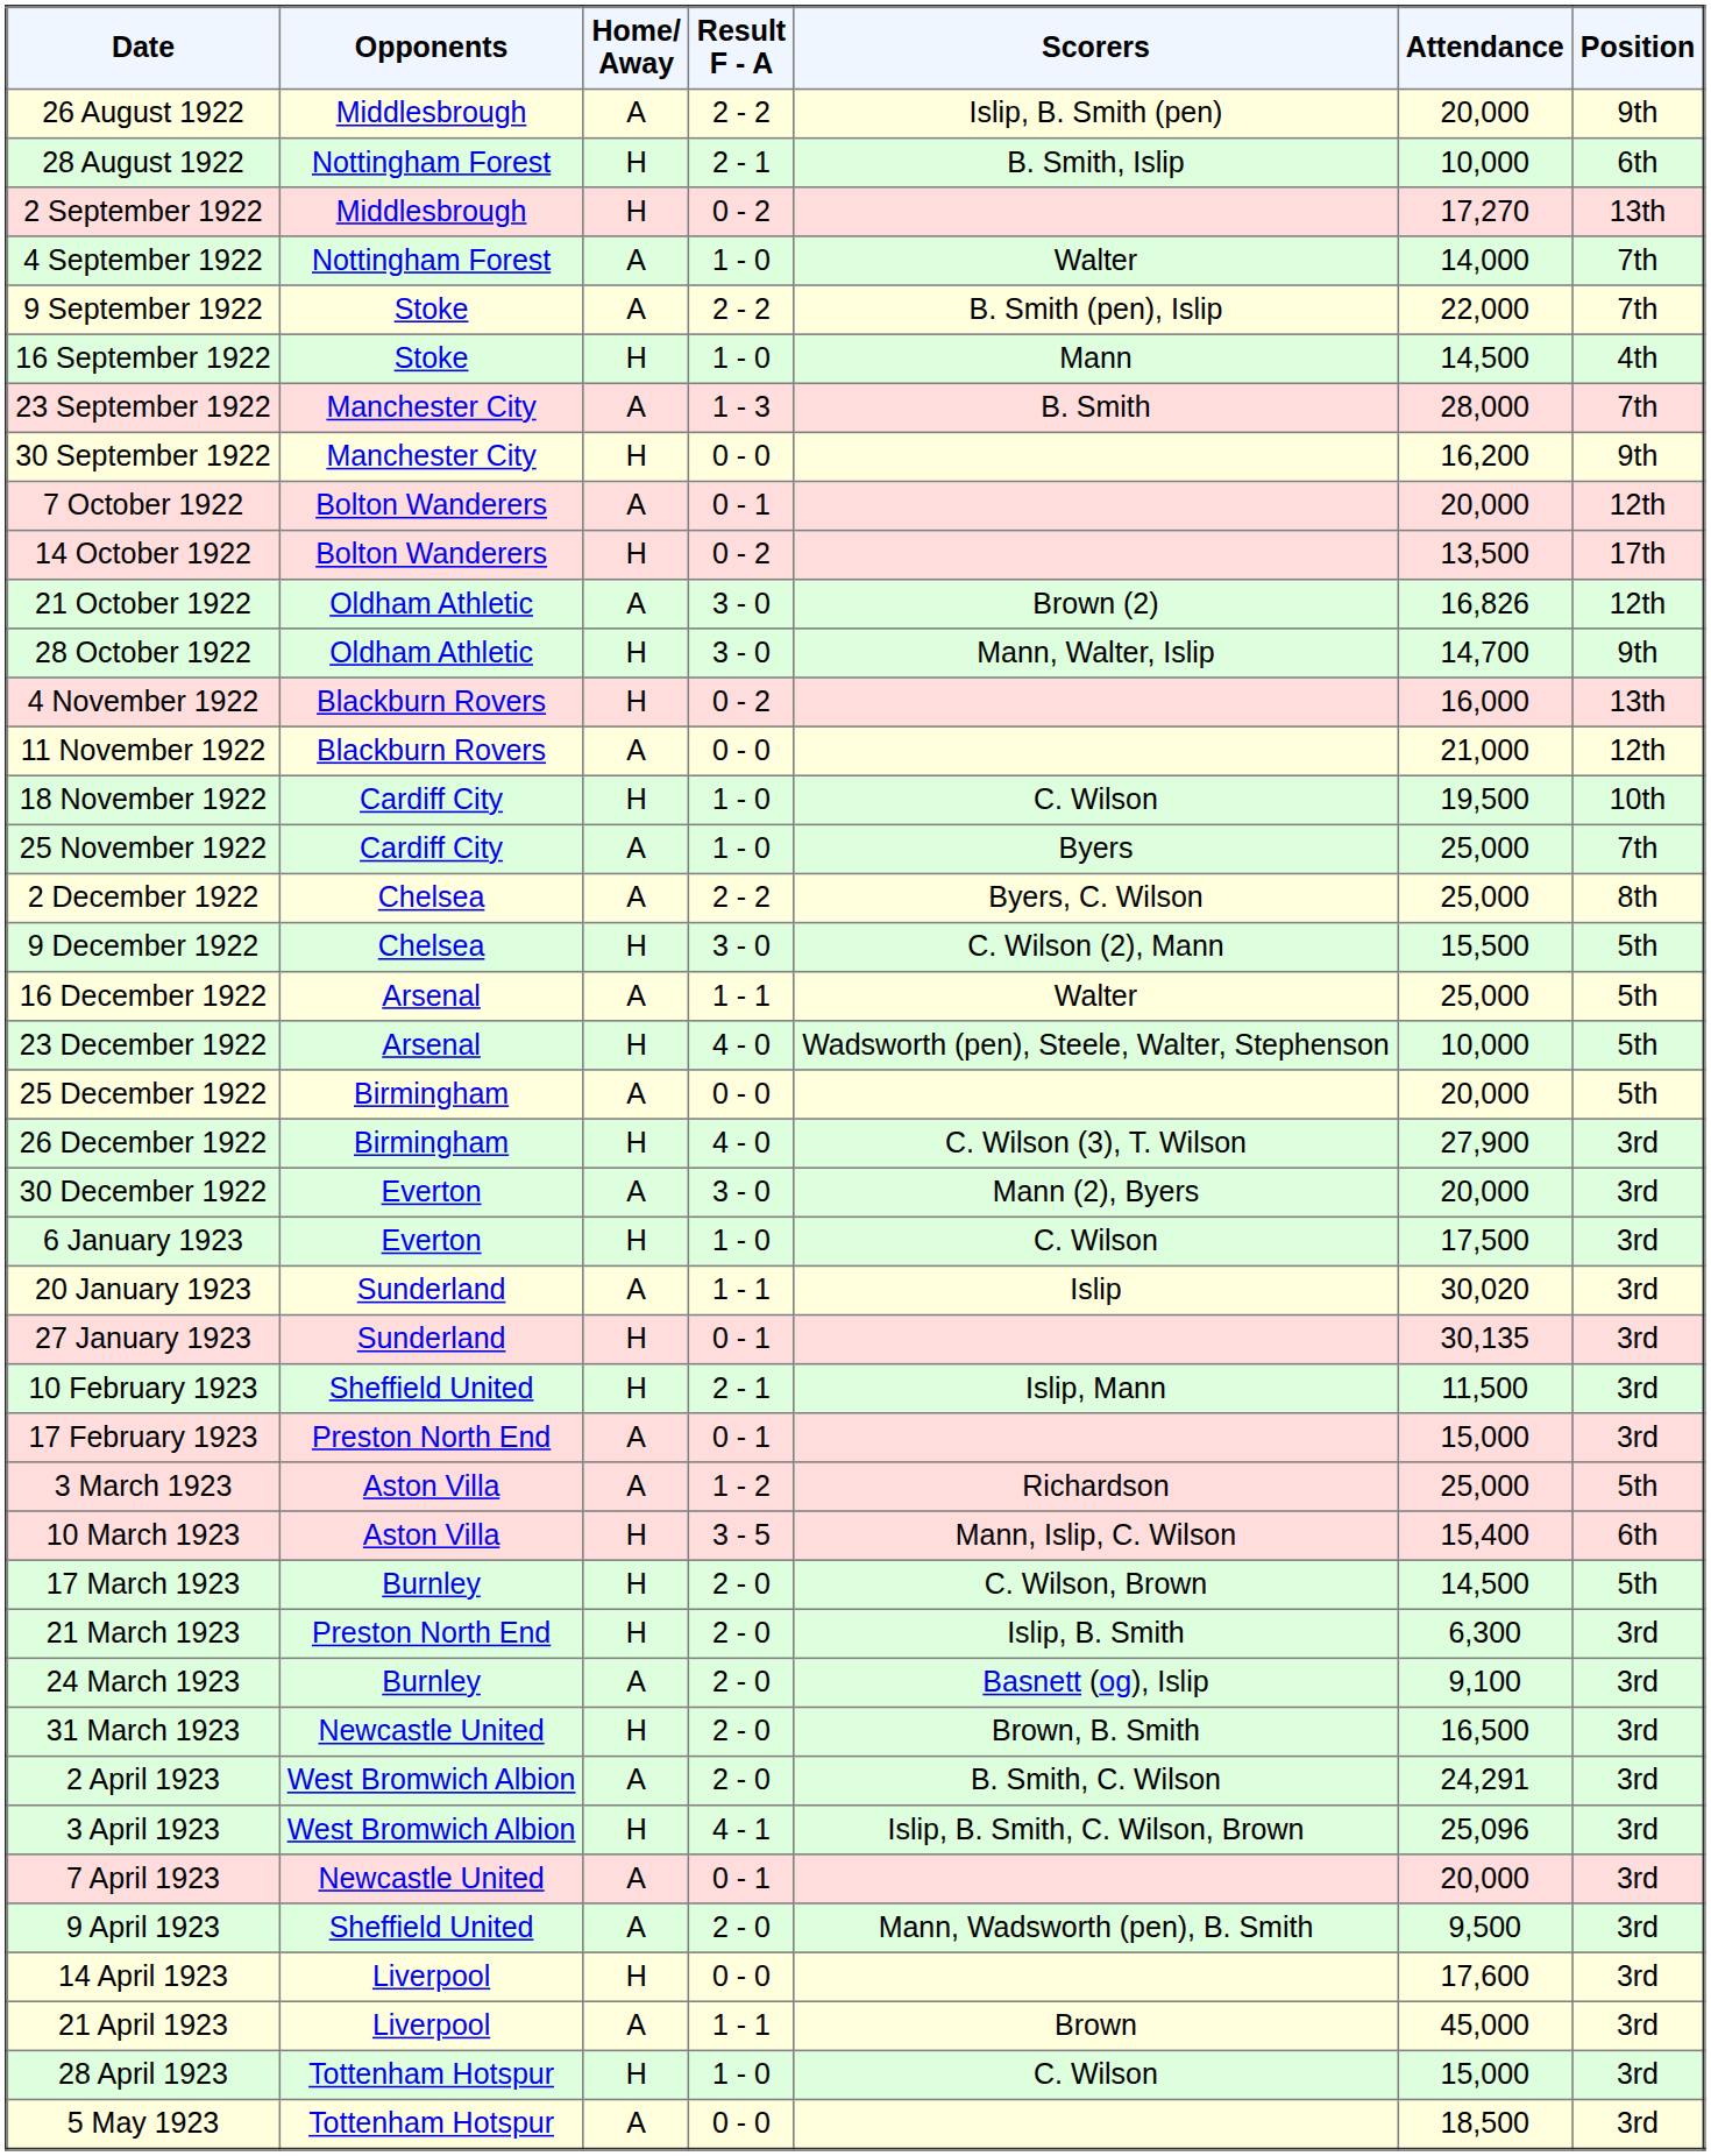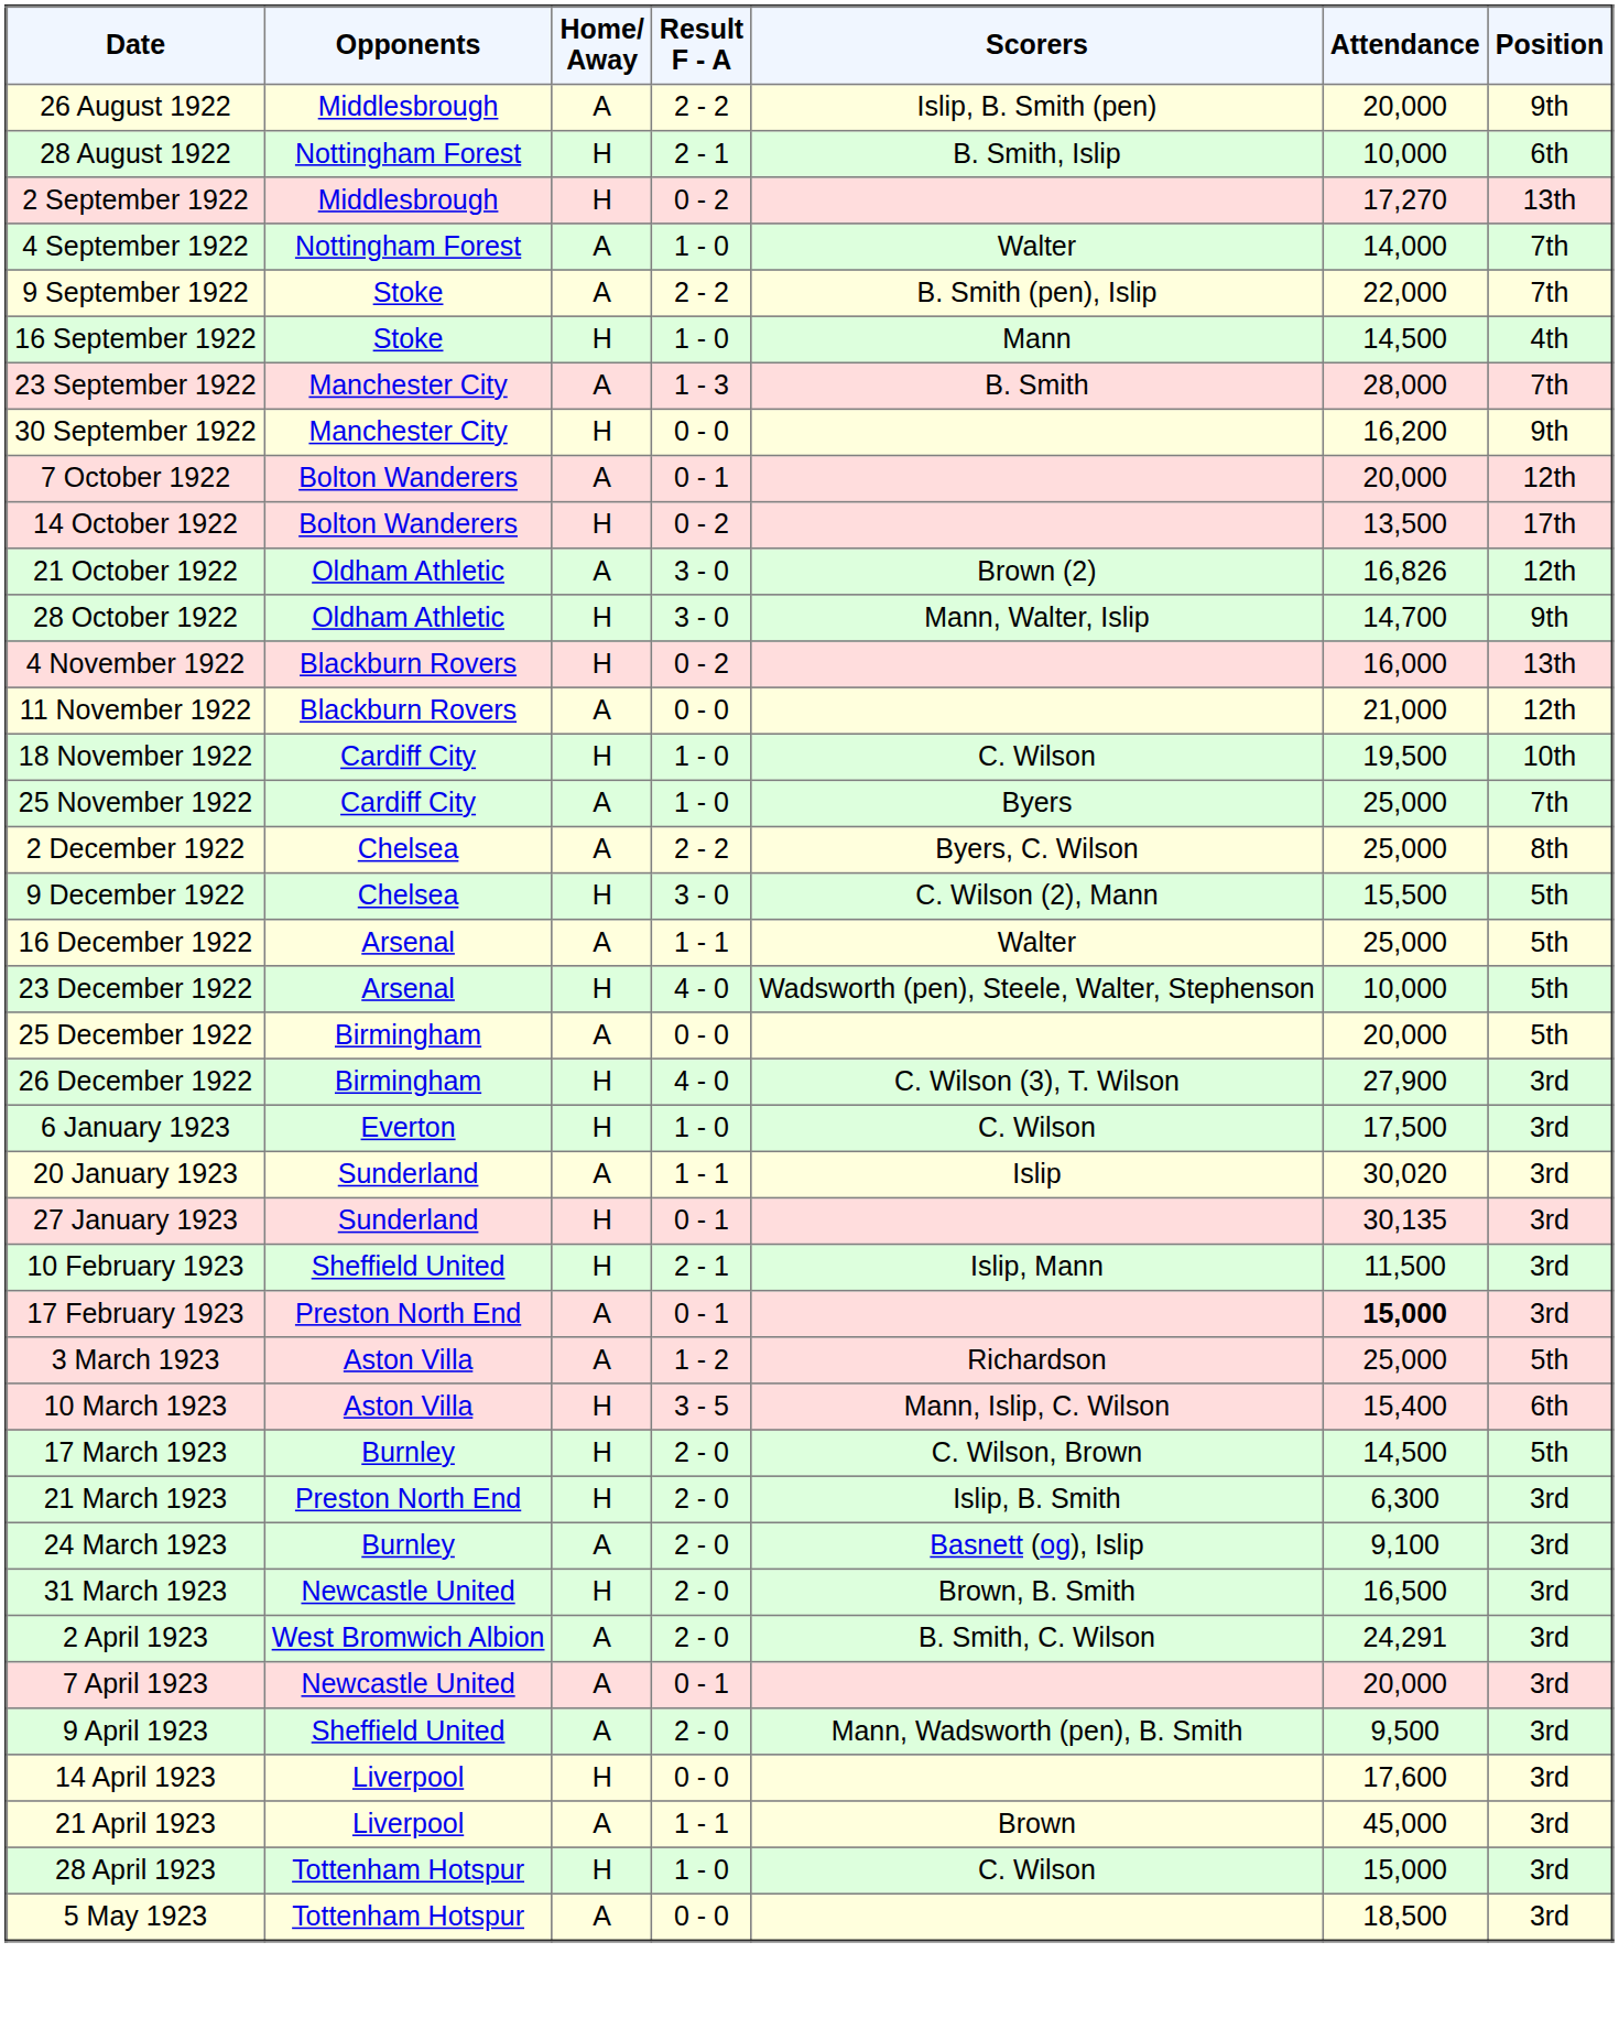- row: 30 December 1922 | Everton | A | 3 - 0 | Mann (2), Byers | 20,000 | 3rd
17 February 1923 | Attendance: normal -> bold
- row: 3 April 1923 | West Bromwich Albion | H | 4 - 1 | Islip, B. Smith, C. Wilson, Brown | 25,096 | 3rd
